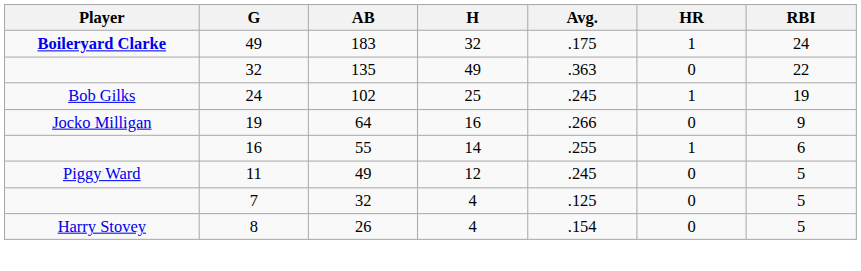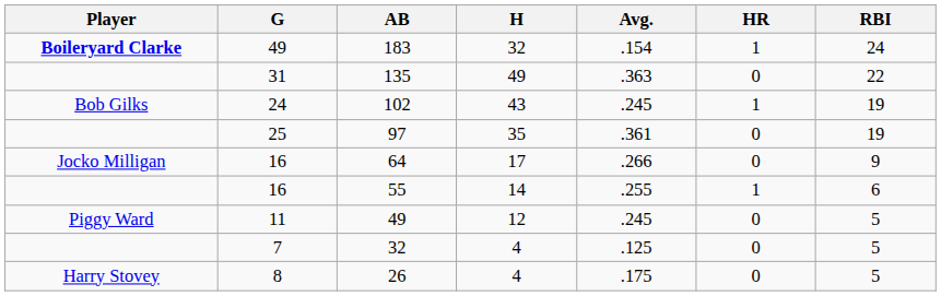183 | Avg.: .175 -> .154
135 | G: 32 -> 31
102 | H: 25 -> 43
+ row: 25 | 97 | 35 | .361 | 0 | 19
64 | G: 19 -> 16
64 | H: 16 -> 17
26 | Avg.: .154 -> .175
